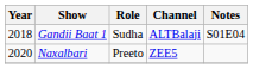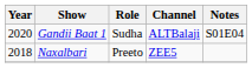Gandii Baat 1 | Year: 2018 -> 2020
Naxalbari | Year: 2020 -> 2018
